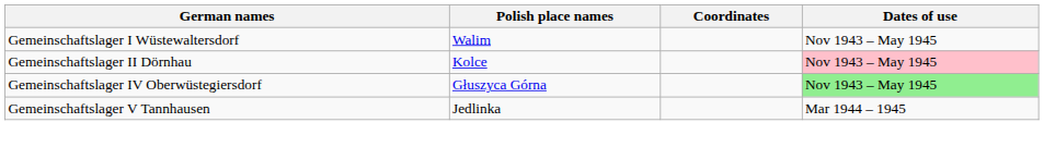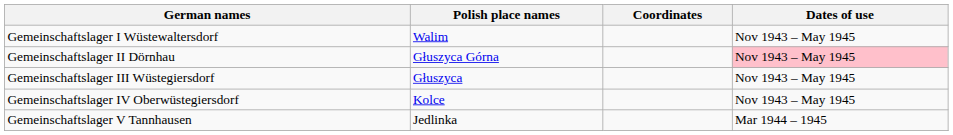Gemeinschaftslager II Dörnhau | Polish place names: Kolce -> Głuszyca Górna
+ row: Gemeinschaftslager III Wüstegiersdorf | Głuszyca | Nov 1943 – May 1945
Gemeinschaftslager IV Oberwüstegiersdorf | Polish place names: Głuszyca Górna -> Kolce
Gemeinschaftslager IV Oberwüstegiersdorf | Dates of use: lightgreen background -> no background
